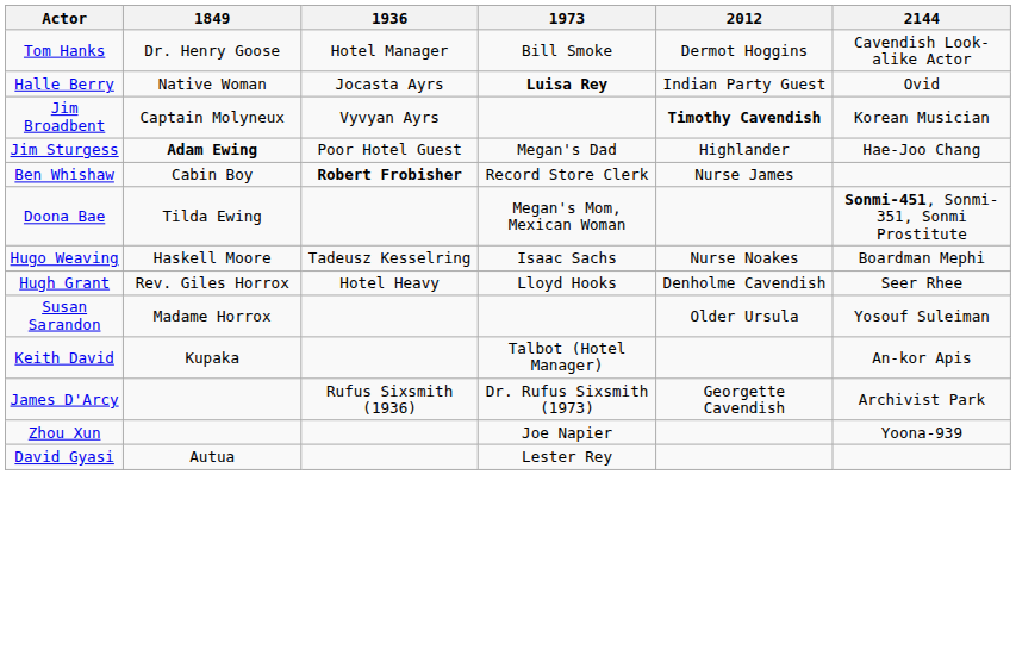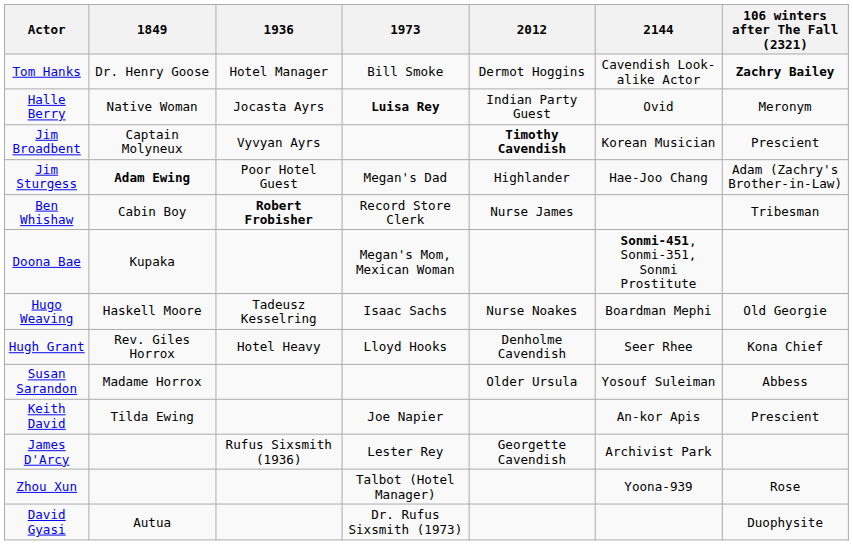+ column: 106 winters after The Fall (2321) | Zachry Bailey | Meronym | Prescient | Adam (Zachry's Brother-in-Law) | Tribesman | Old Georgie | Kona Chief | Abbess | Prescient | Rose | Duophysite
Doona Bae | 1849: Tilda Ewing -> Kupaka
Keith David | 1849: Kupaka -> Tilda Ewing
Keith David | 1973: Talbot (Hotel Manager) -> Joe Napier
James D'Arcy | 1973: Dr. Rufus Sixsmith (1973) -> Lester Rey
Zhou Xun | 1973: Joe Napier -> Talbot (Hotel Manager)
David Gyasi | 1973: Lester Rey -> Dr. Rufus Sixsmith (1973)
